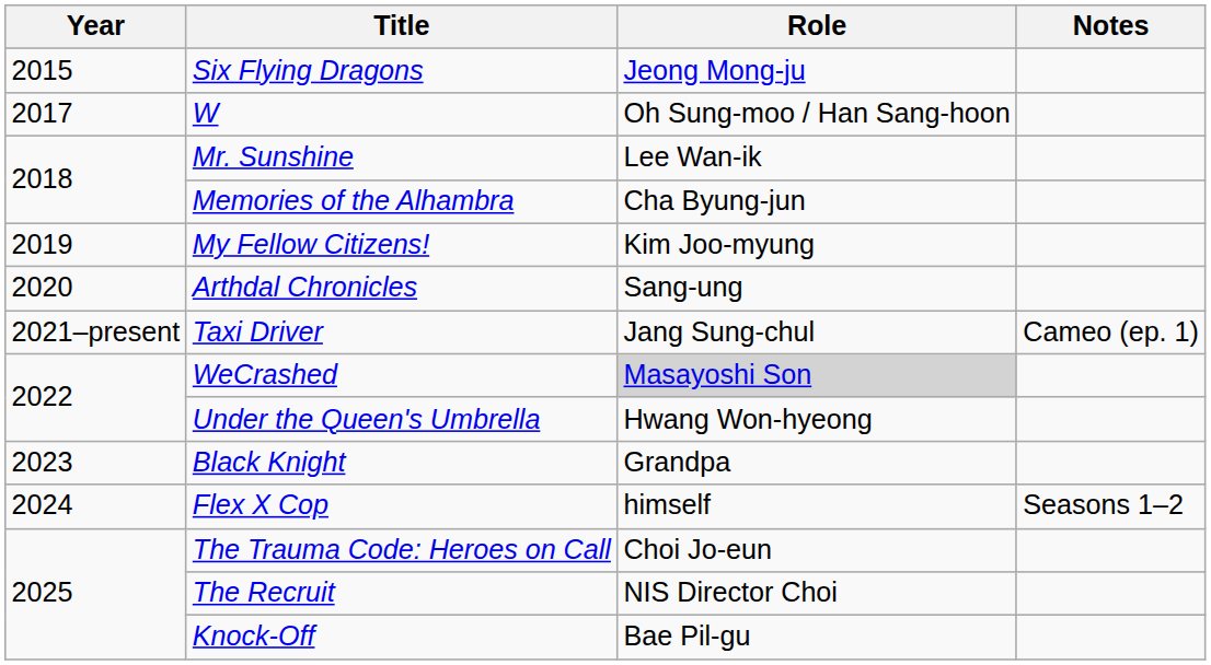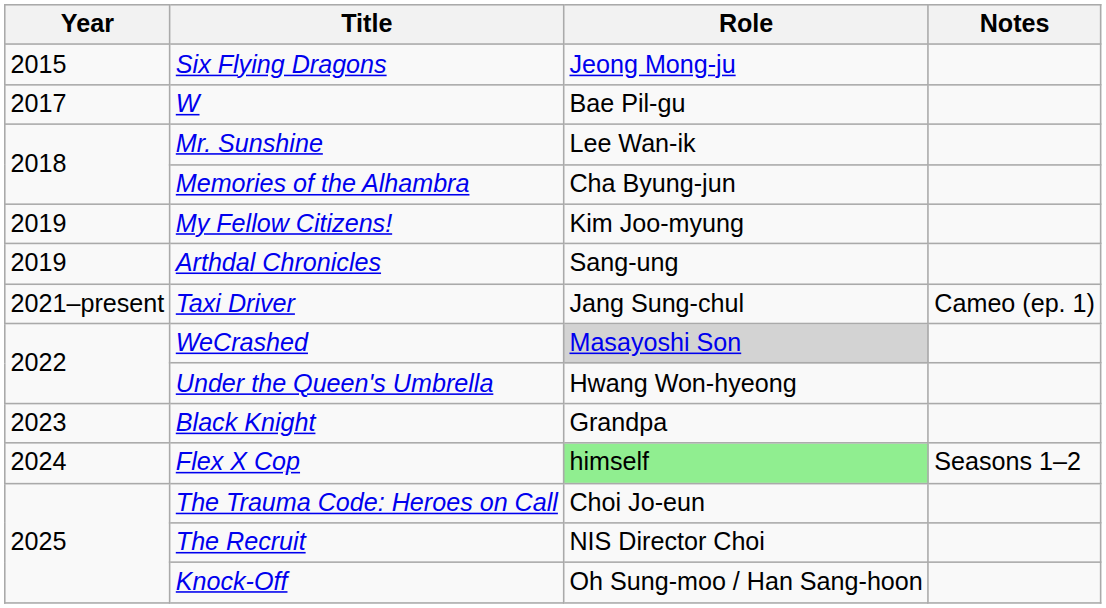W | Role: Oh Sung-moo / Han Sang-hoon -> Bae Pil-gu
Arthdal Chronicles | Year: 2020 -> 2019
Flex X Cop | Role: no background -> lightgreen background
Knock-Off | Role: Bae Pil-gu -> Oh Sung-moo / Han Sang-hoon
